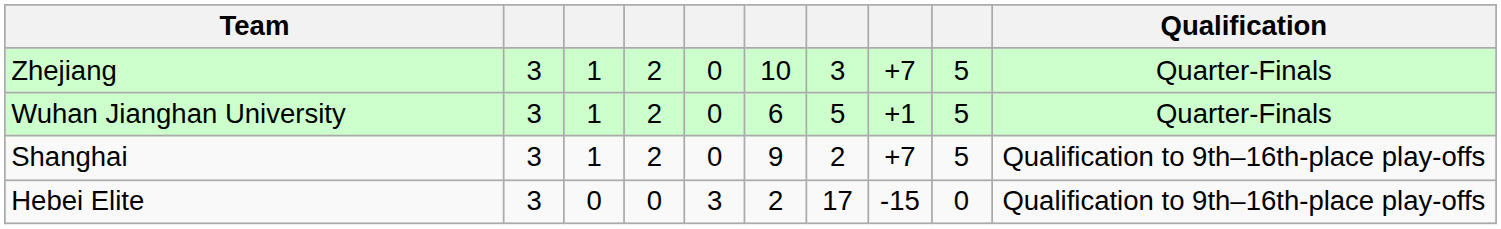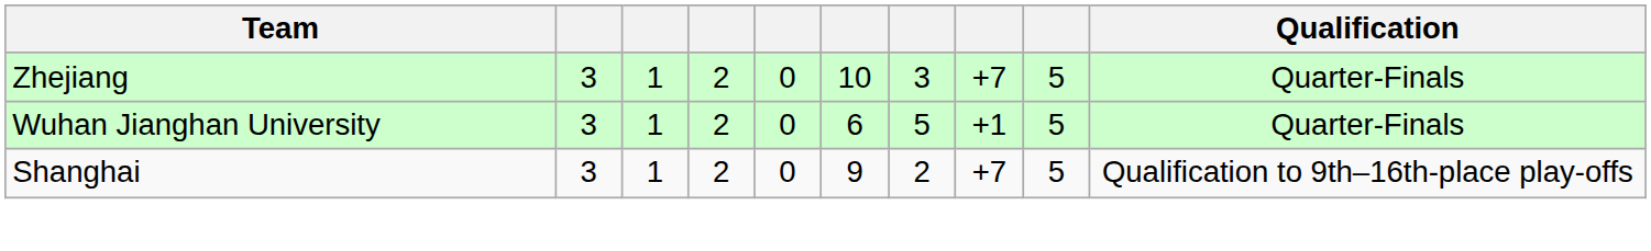- row: Hebei Elite | 3 | 0 | 0 | 3 | 2 | 17 | -15 | 0 | Qualification to 9th–16th-place play-offs
